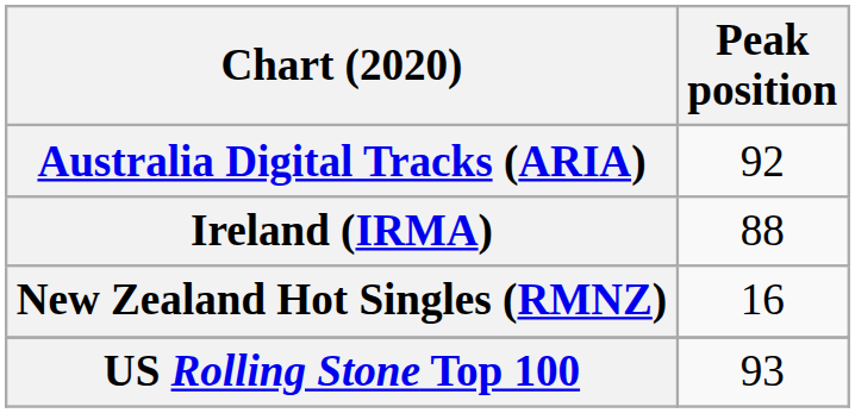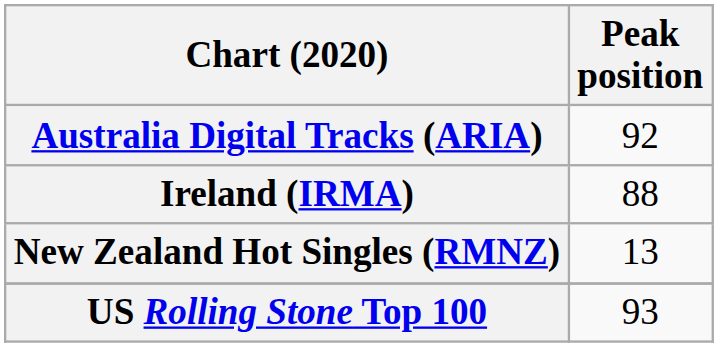New Zealand Hot Singles (RMNZ) | Peak position: 16 -> 13
